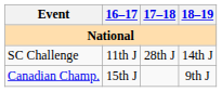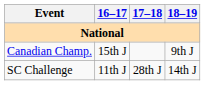rows swapped: Canadian Champ. <-> SC Challenge
